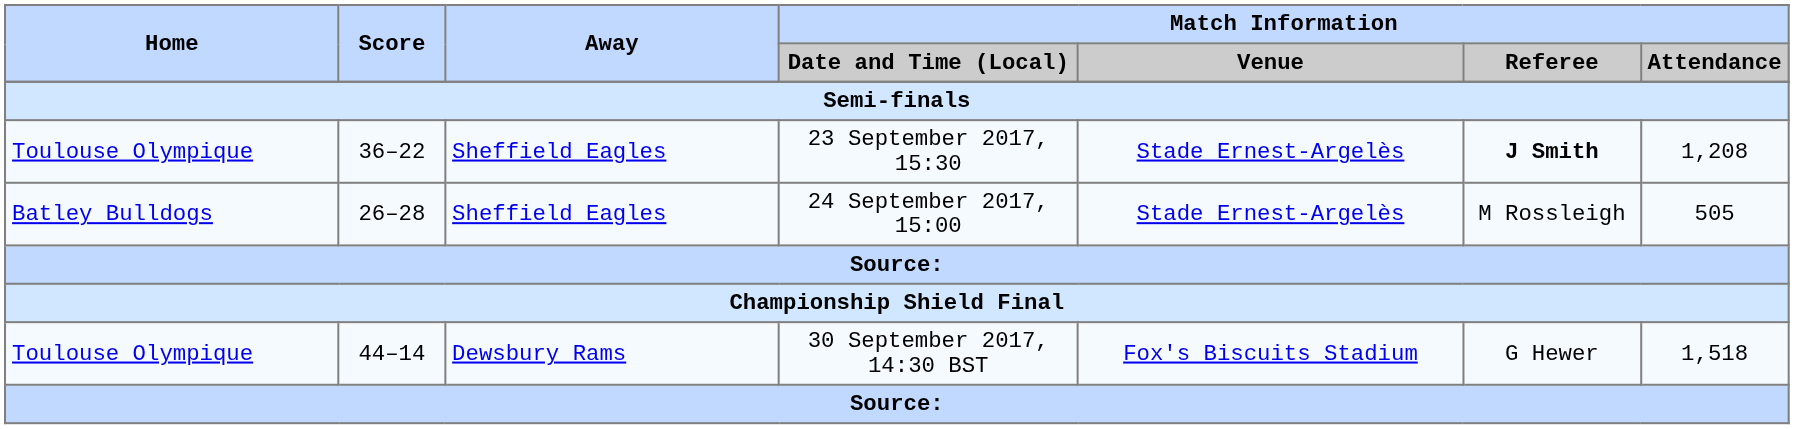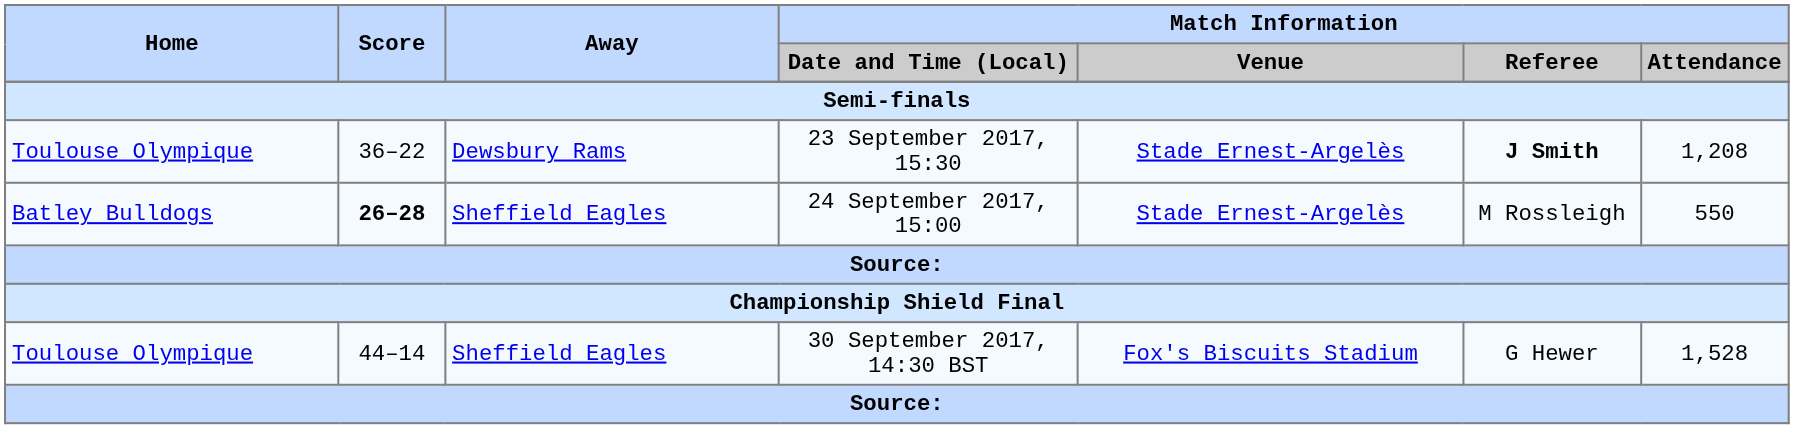23 September 2017, 15:30 | Away: Sheffield Eagles -> Dewsbury Rams
24 September 2017, 15:00 | Score: normal -> bold
24 September 2017, 15:00 | Match Information / Attendance: 505 -> 550
30 September 2017, 14:30 BST | Away: Dewsbury Rams -> Sheffield Eagles
30 September 2017, 14:30 BST | Match Information / Attendance: 1,518 -> 1,528
